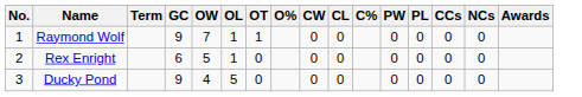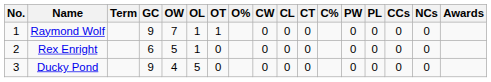+ column: CT | 0 | 0 | 0
